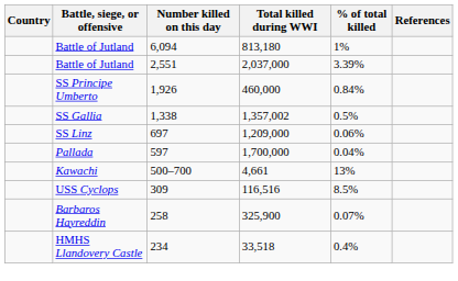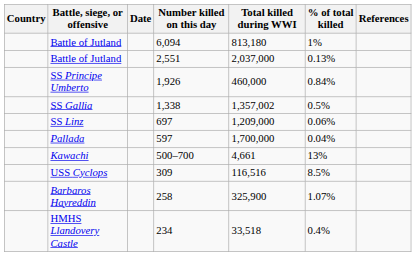+ column: Date
Battle of Jutland / 2,551 | % of total killed: 3.39% -> 0.13%
Barbaros Hayreddin | % of total killed: 0.07% -> 1.07%
